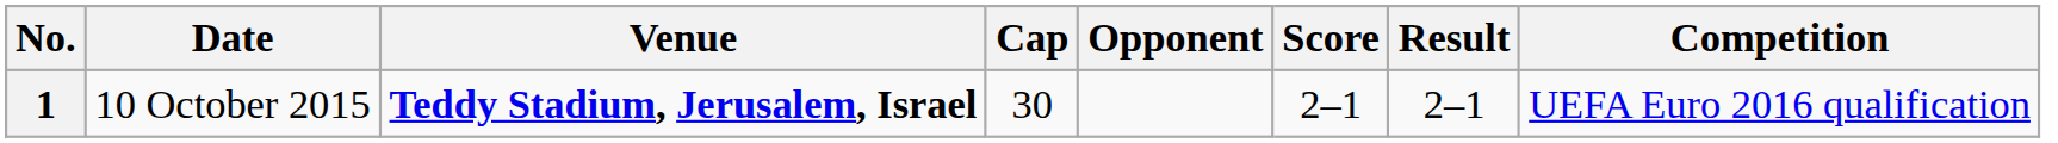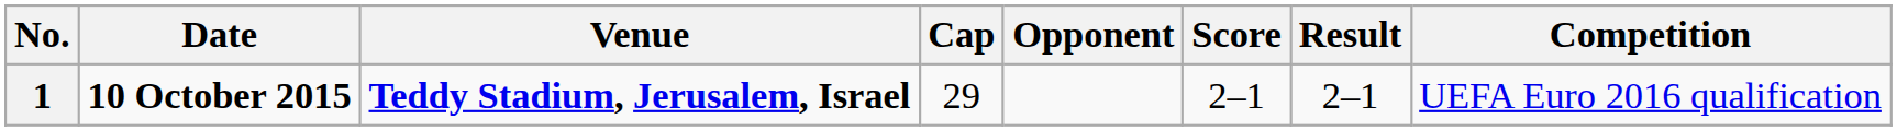1 | Date: normal -> bold
1 | Cap: 30 -> 29
